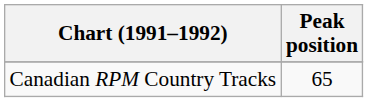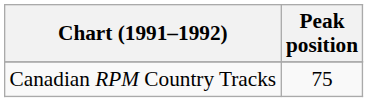Canadian RPM Country Tracks | Peak position: 65 -> 75
